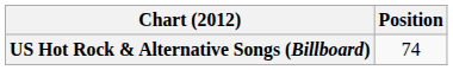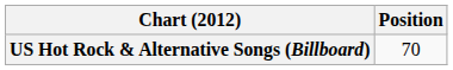US Hot Rock & Alternative Songs (Billboard) | Position: 74 -> 70
